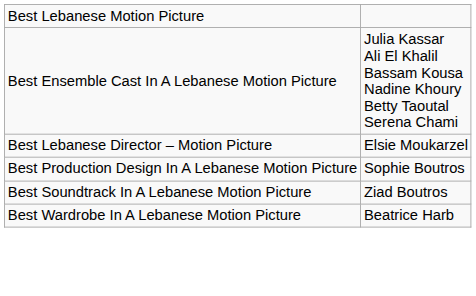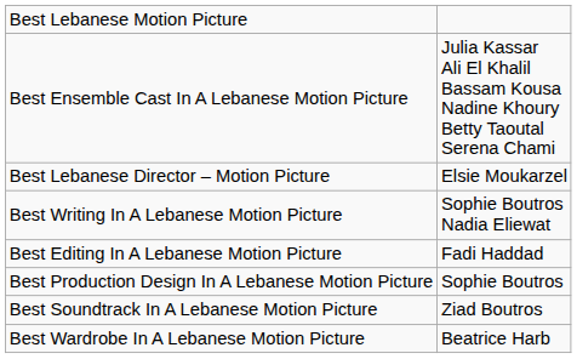+ row: Best Writing In A Lebanese Motion Picture | Sophie Boutros Nadia Eliewat
+ row: Best Editing In A Lebanese Motion Picture | Fadi Haddad
